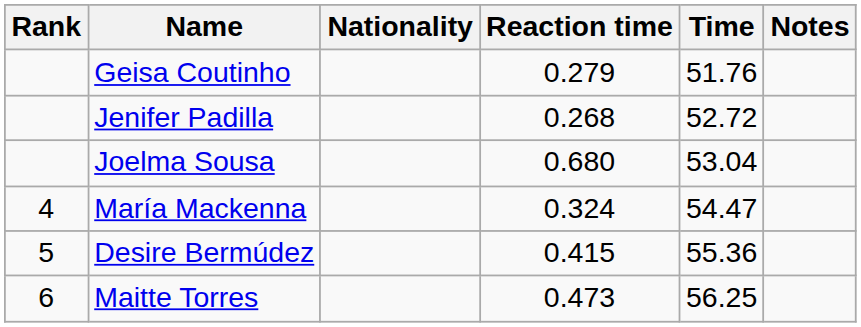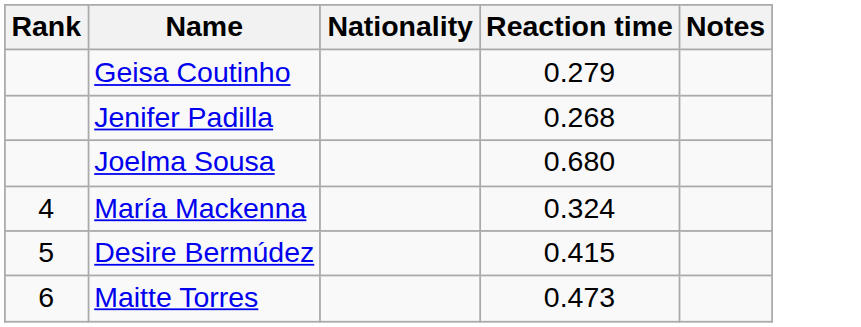- column: Time | 51.76 | 52.72 | 53.04 | 54.47 | 55.36 | 56.25
